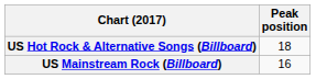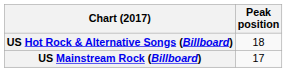US Mainstream Rock (Billboard) | Peak position: 16 -> 17
